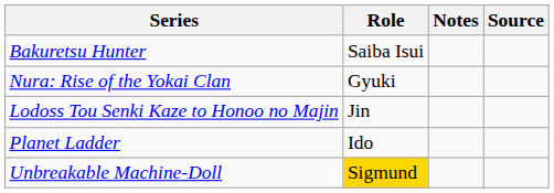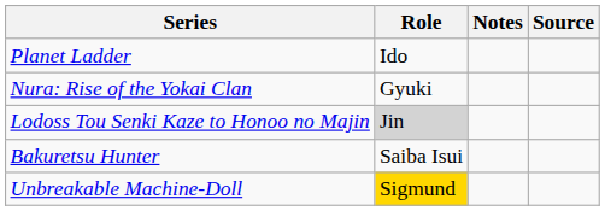rows swapped: Bakuretsu Hunter <-> Planet Ladder
Lodoss Tou Senki Kaze to Honoo no Majin | Role: no background -> lightgrey background
